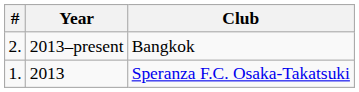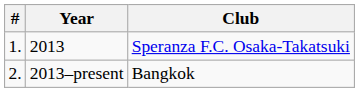rows swapped: 2013 <-> 2013–present
